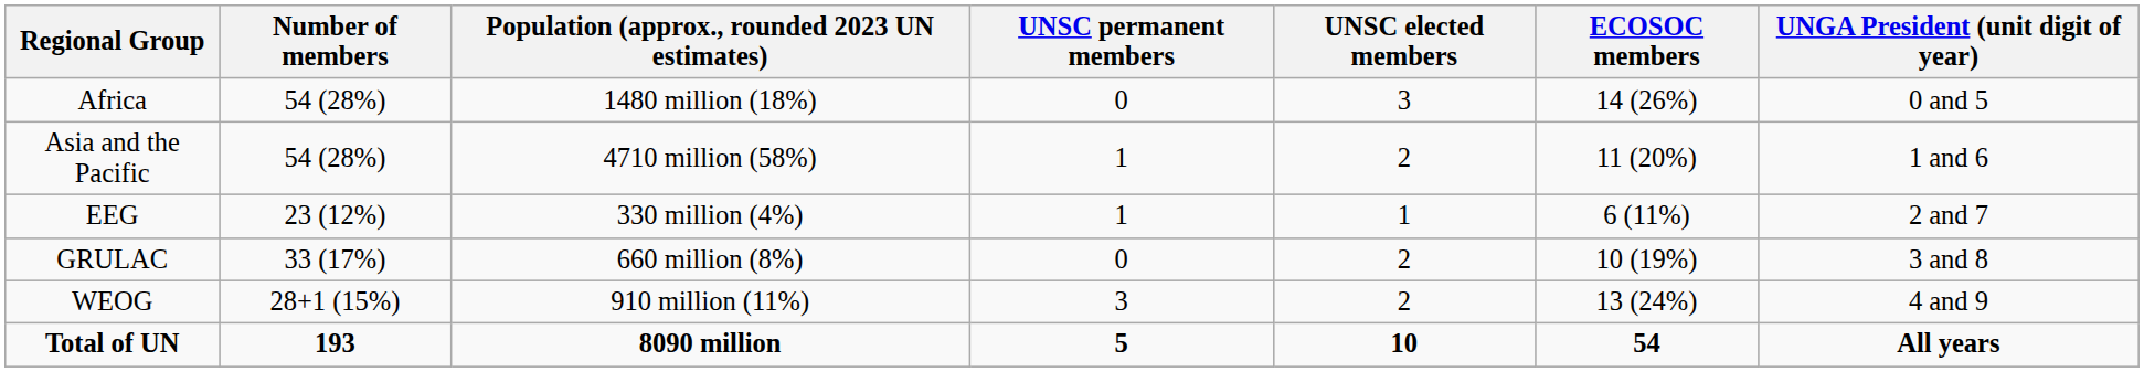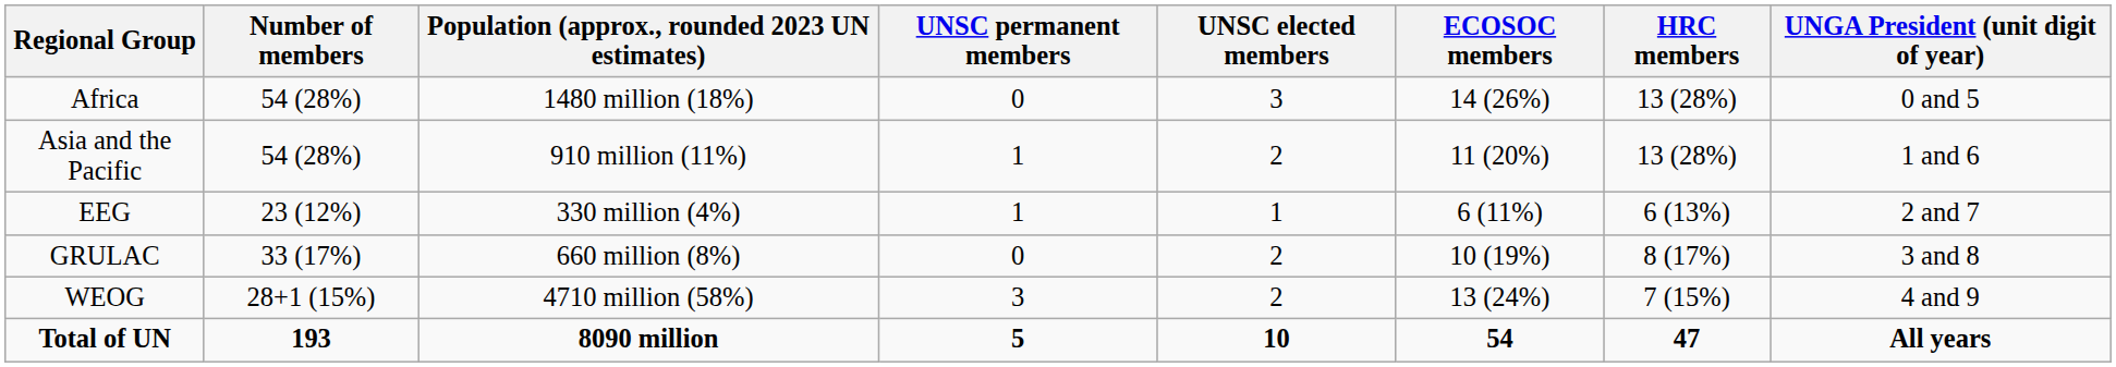+ column: HRC members | 13 (28%) | 13 (28%) | 6 (13%) | 8 (17%) | 7 (15%) | 47
Asia and the Pacific | Population (approx., rounded 2023 UN estimates): 4710 million (58%) -> 910 million (11%)
WEOG | Population (approx., rounded 2023 UN estimates): 910 million (11%) -> 4710 million (58%)
